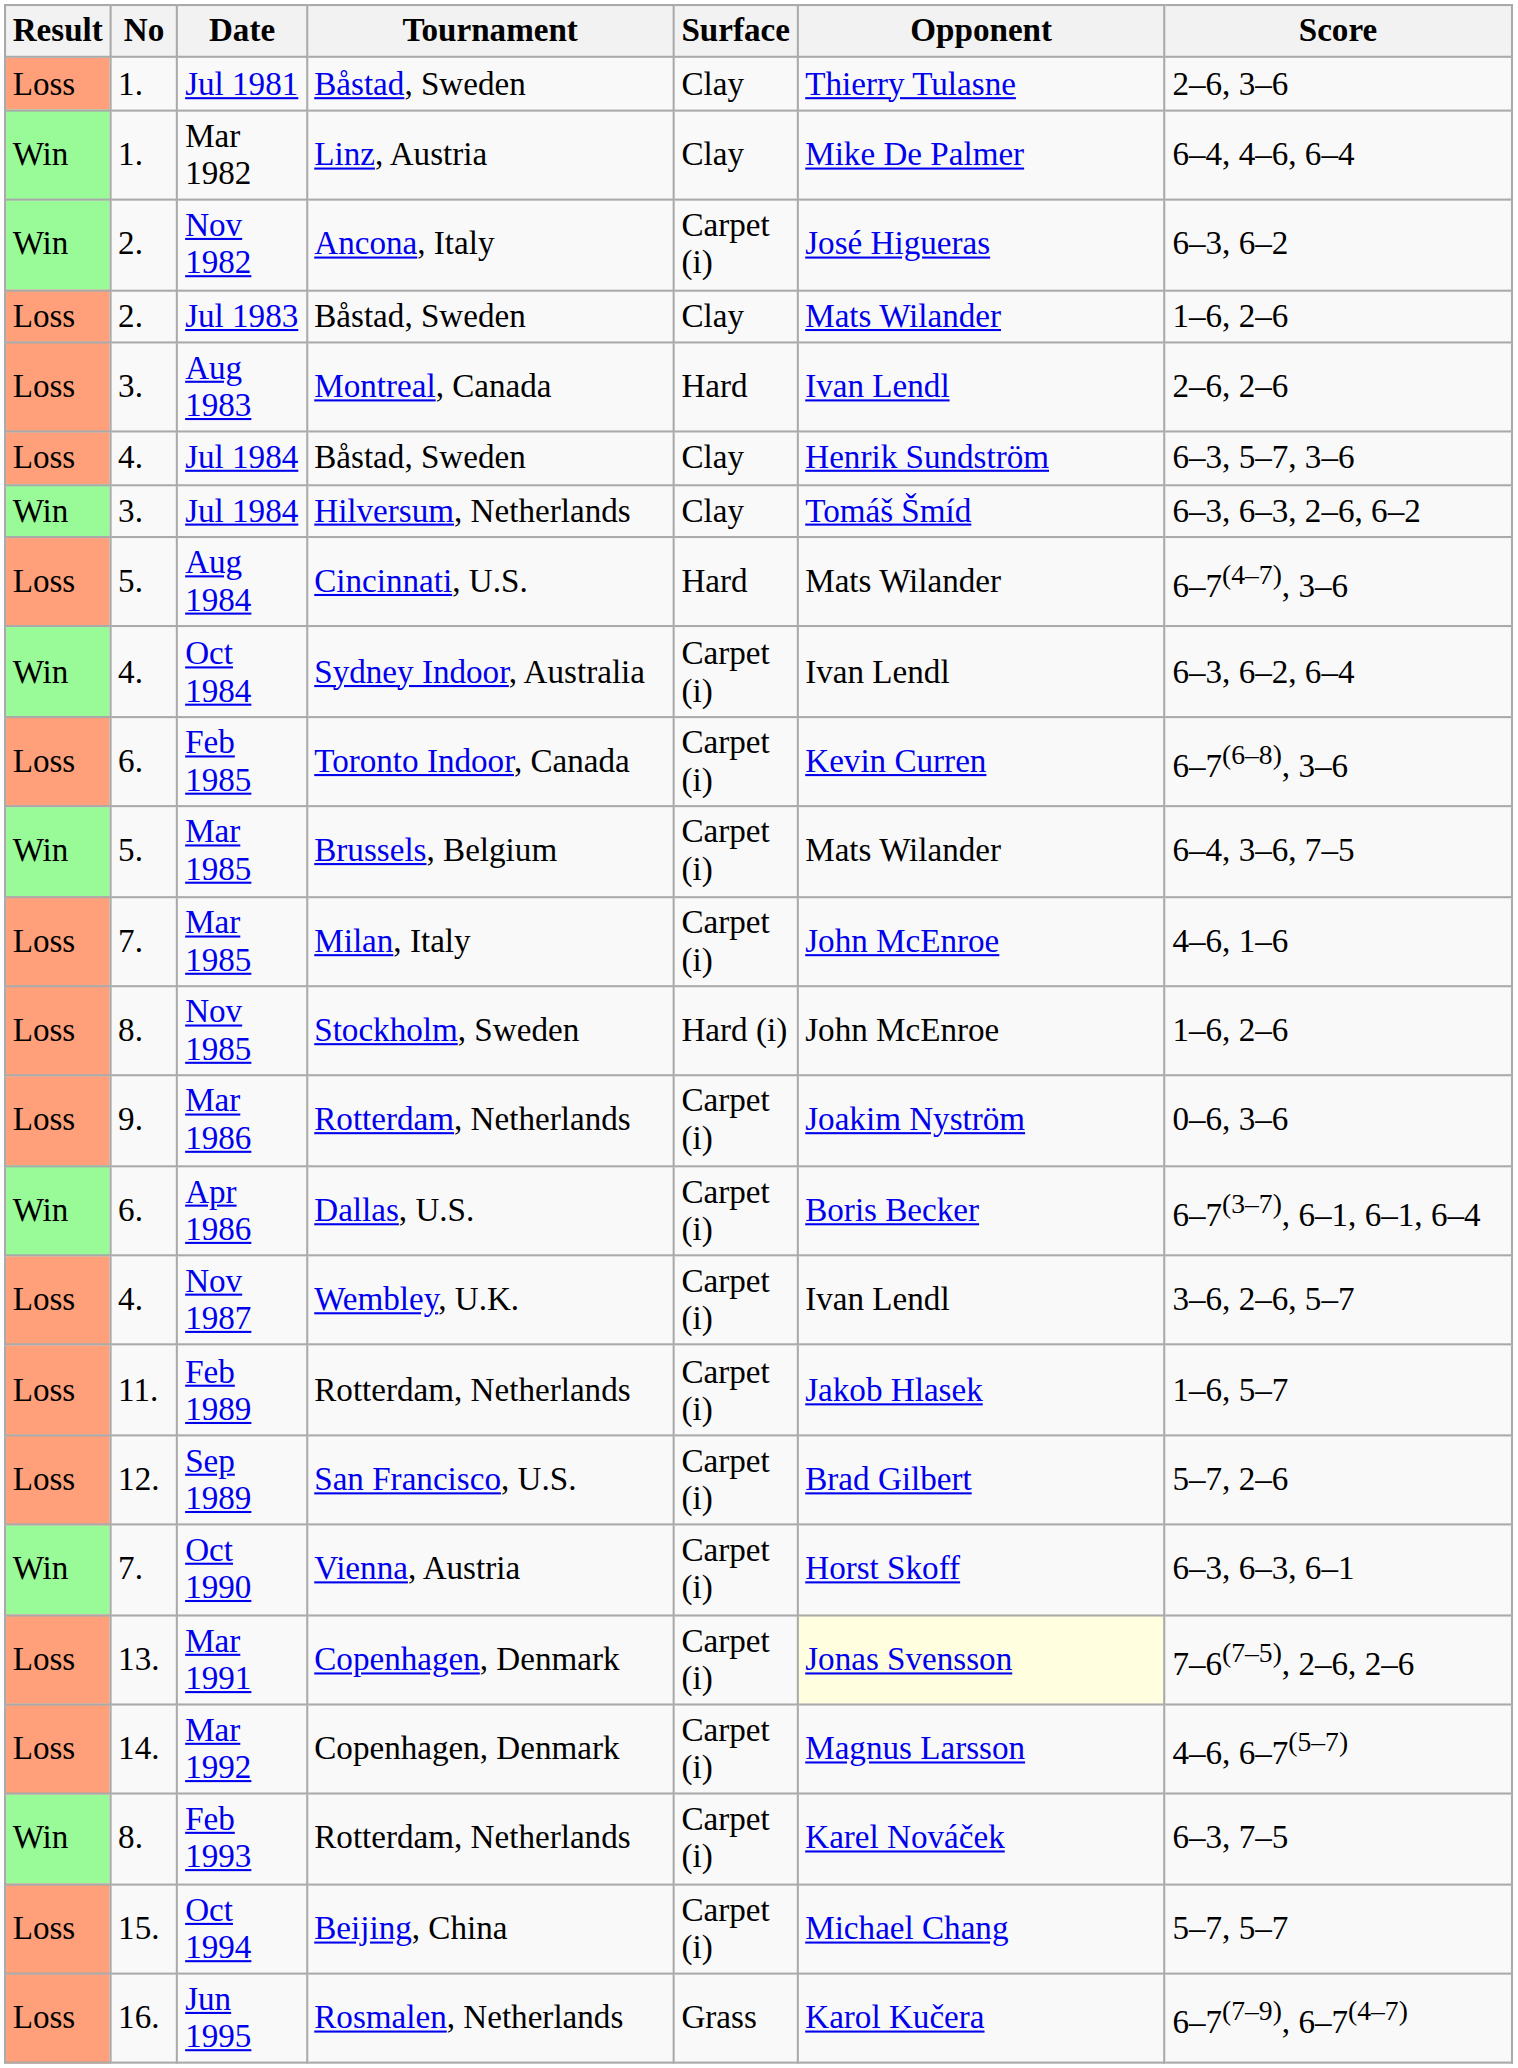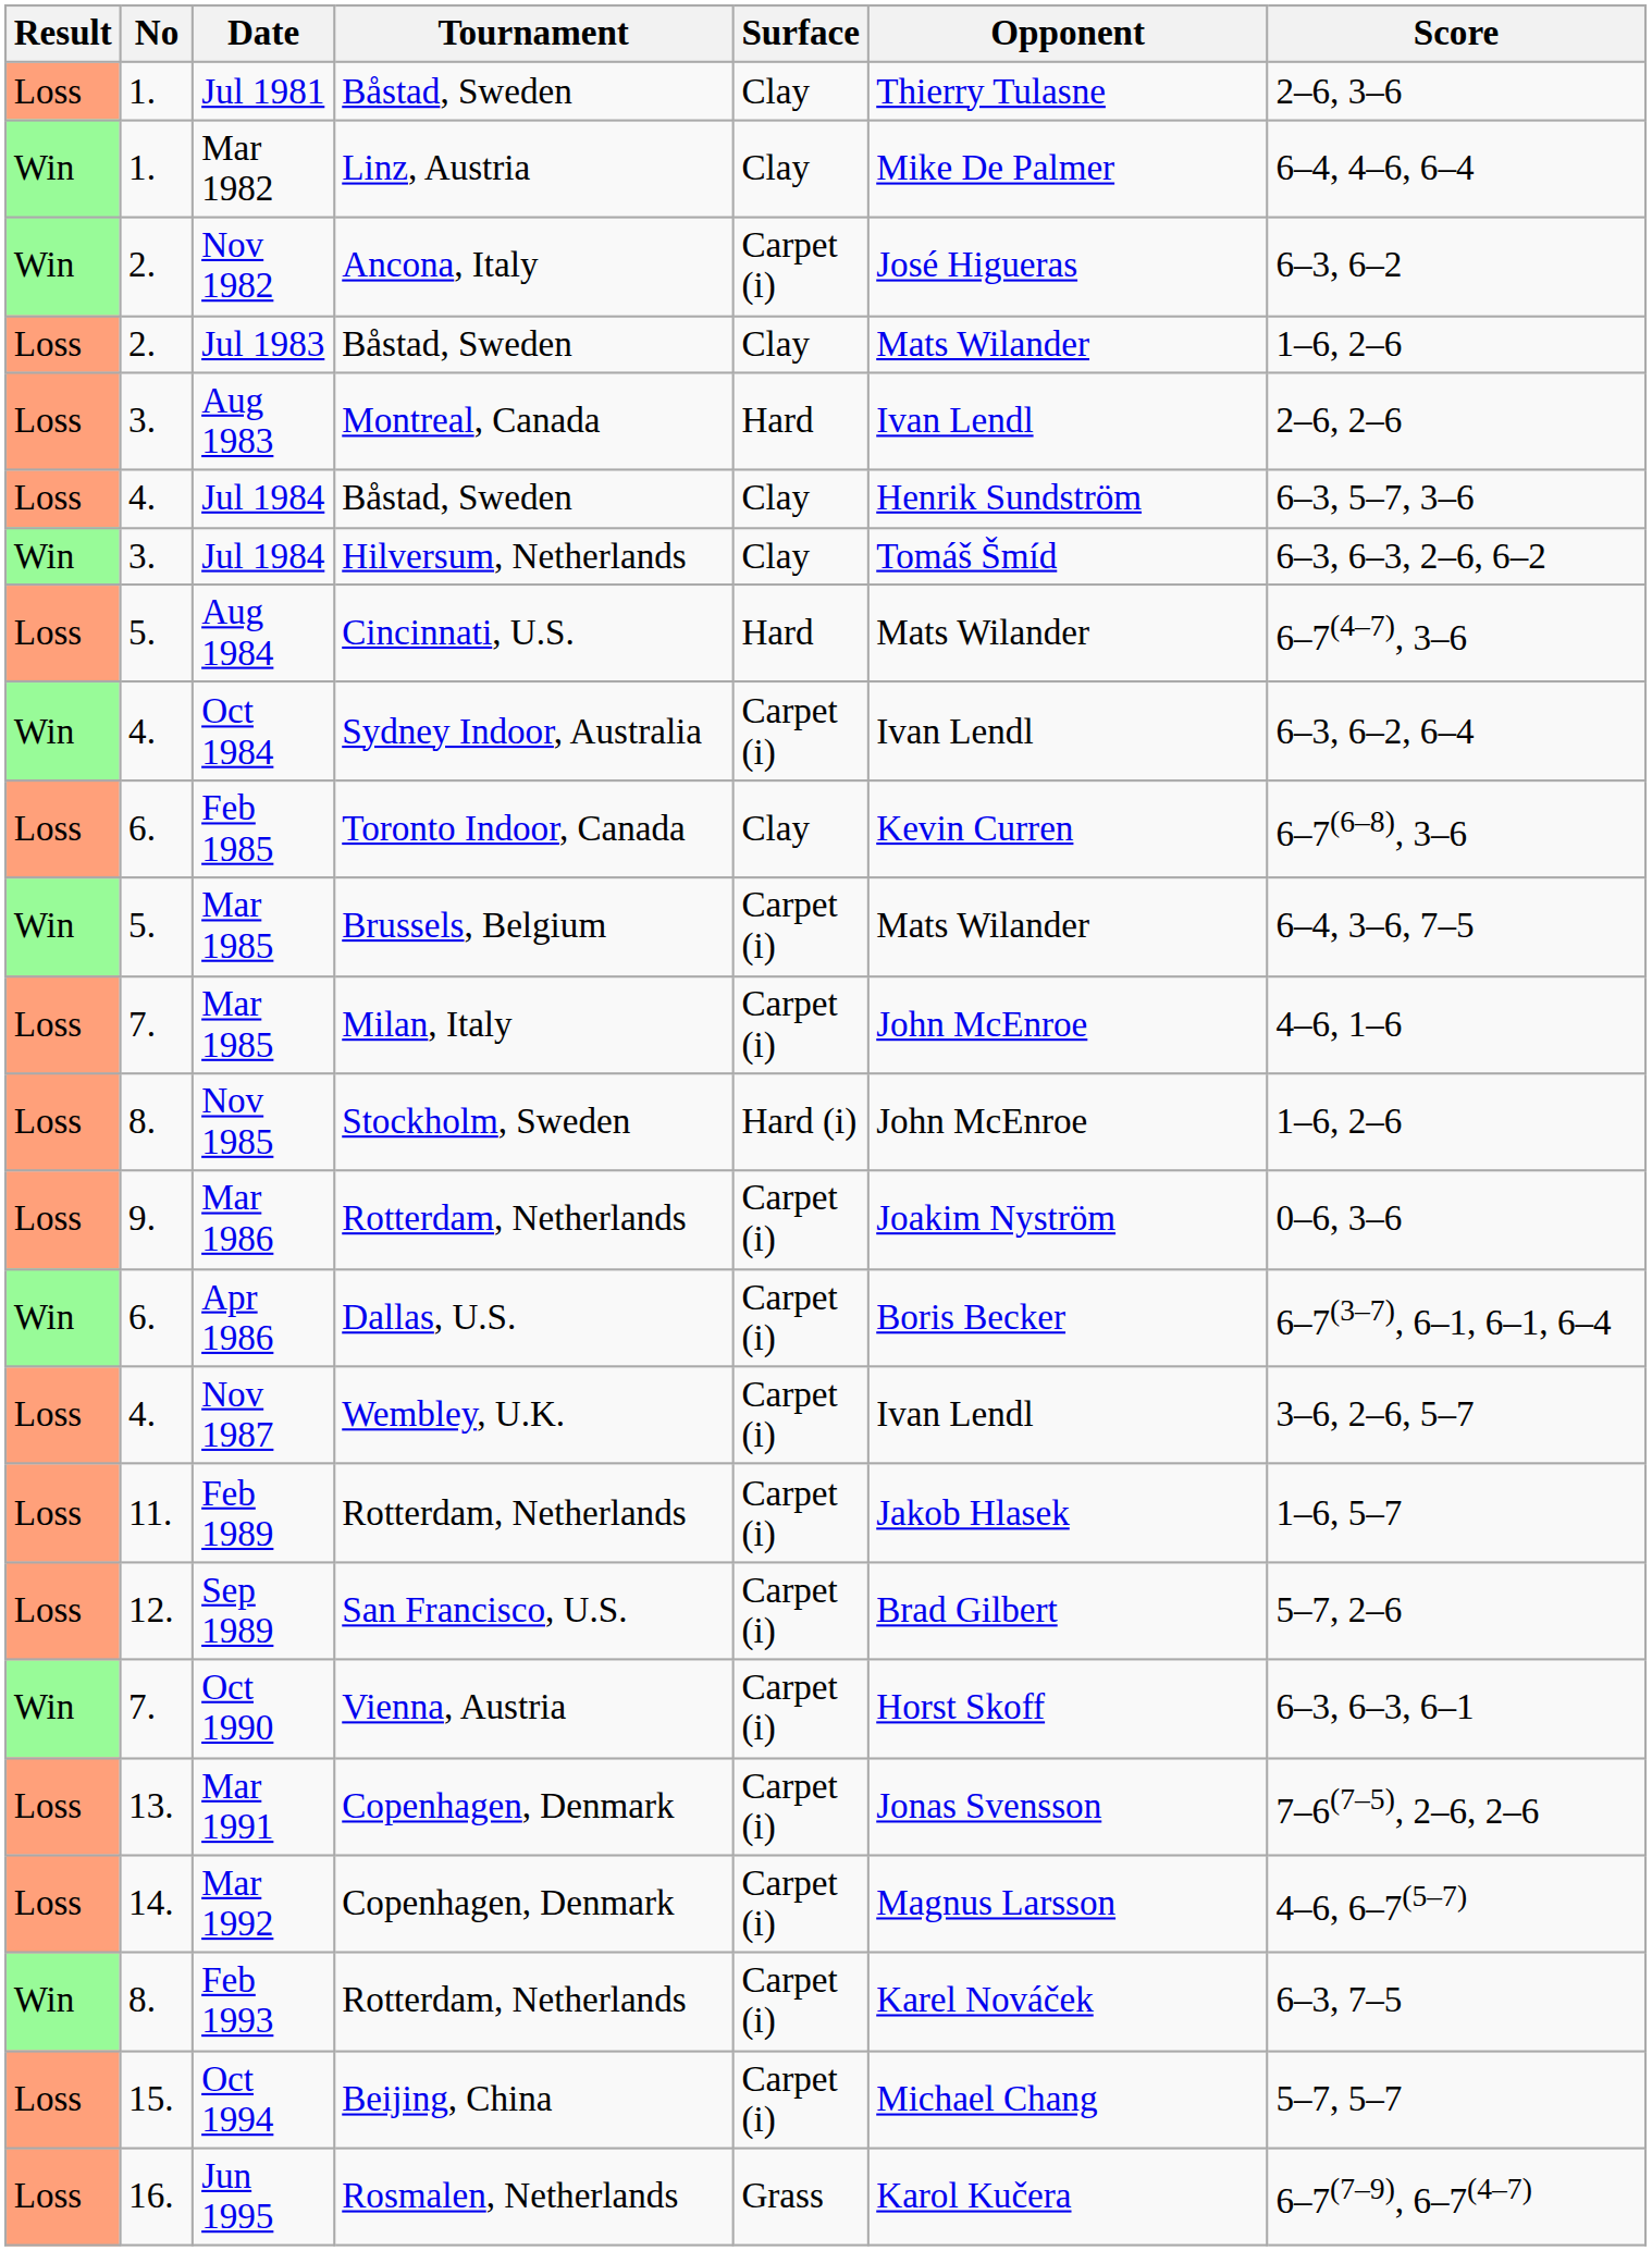Feb 1985 | Surface: Carpet (i) -> Clay
Mar 1991 | Opponent: lightyellow background -> no background
